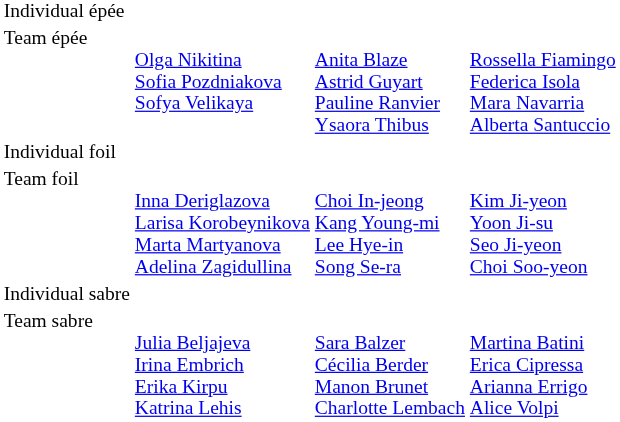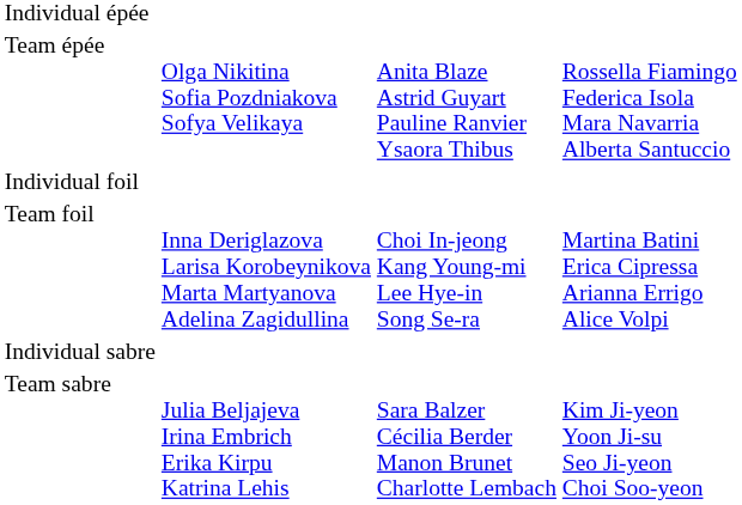Team foil | column 4: Kim Ji-yeon Yoon Ji-su Seo Ji-yeon Choi Soo-yeon -> Martina Batini Erica Cipressa Arianna Errigo Alice Volpi
Team sabre | column 4: Martina Batini Erica Cipressa Arianna Errigo Alice Volpi -> Kim Ji-yeon Yoon Ji-su Seo Ji-yeon Choi Soo-yeon
